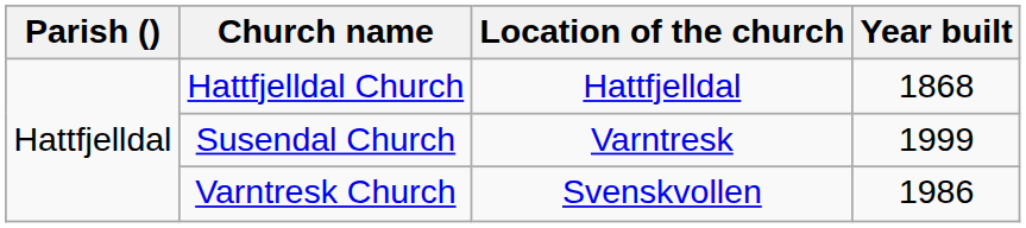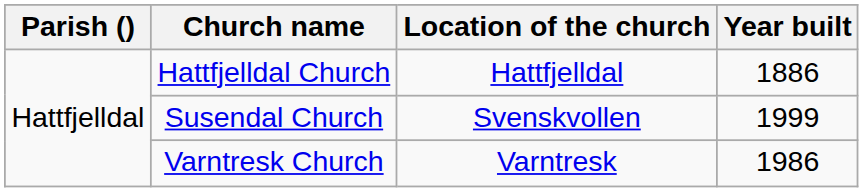Hattfjelldal Church | Year built: 1868 -> 1886
Susendal Church | Location of the church: Varntresk -> Svenskvollen
Varntresk Church | Location of the church: Svenskvollen -> Varntresk
